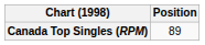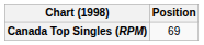Canada Top Singles (RPM) | Position: 89 -> 69
